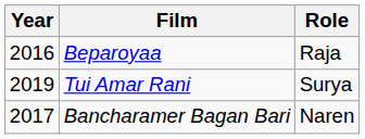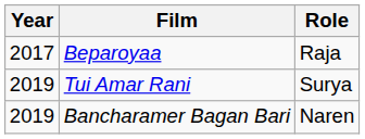Beparoyaa | Year: 2016 -> 2017
Bancharamer Bagan Bari | Year: 2017 -> 2019
